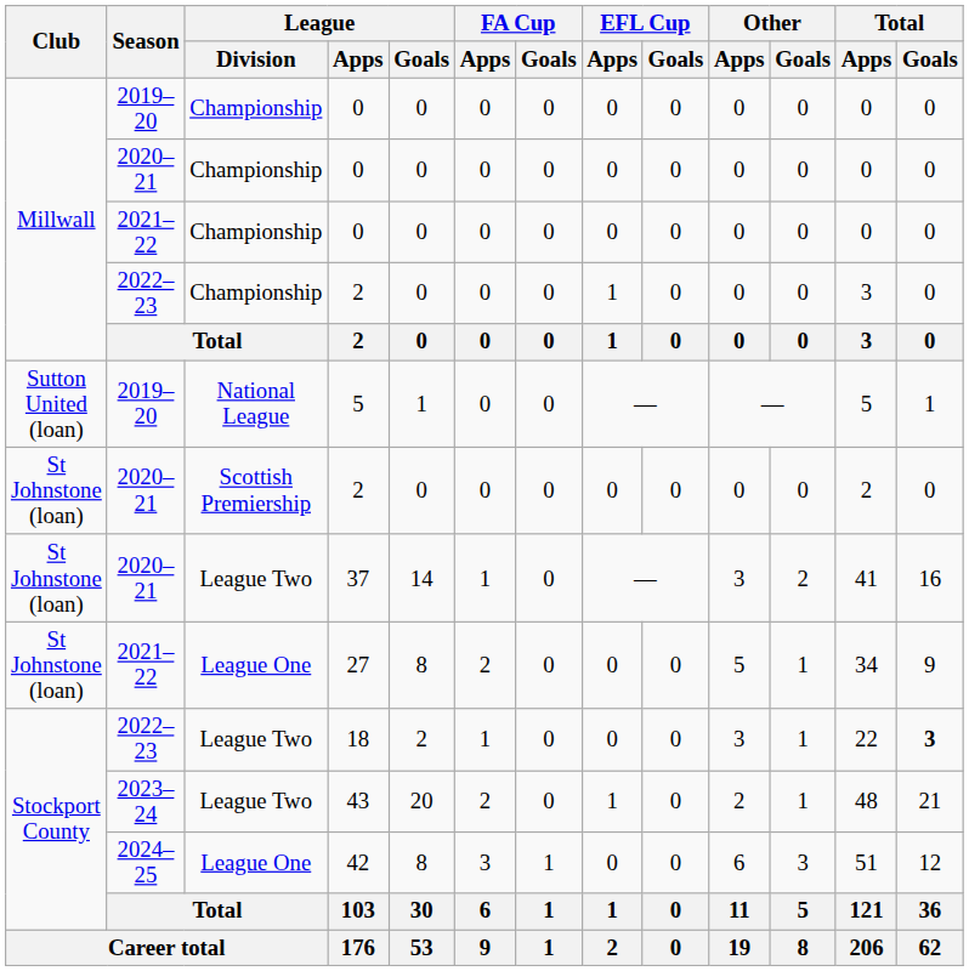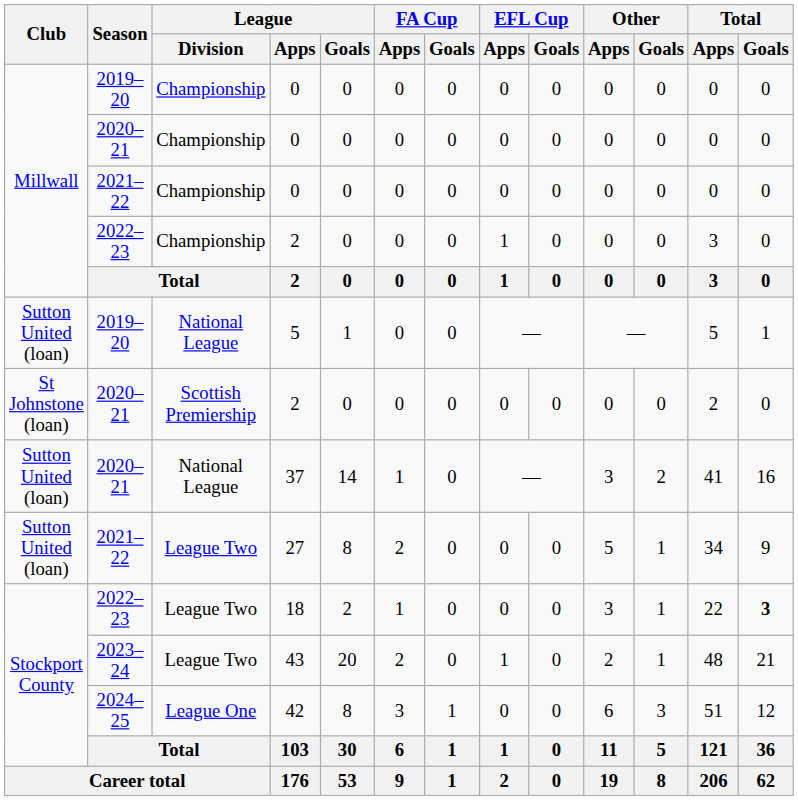37 | Club: St Johnstone (loan) -> Sutton United (loan)
37 | League / Division: League Two -> National League
27 | Club: St Johnstone (loan) -> Sutton United (loan)
27 | League / Division: League One -> League Two
